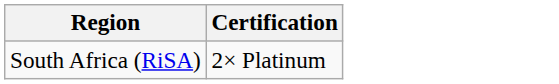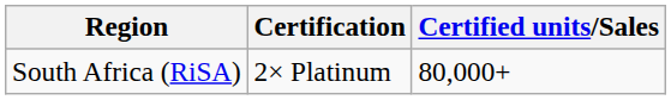+ column: Certified units/Sales | 80,000+
